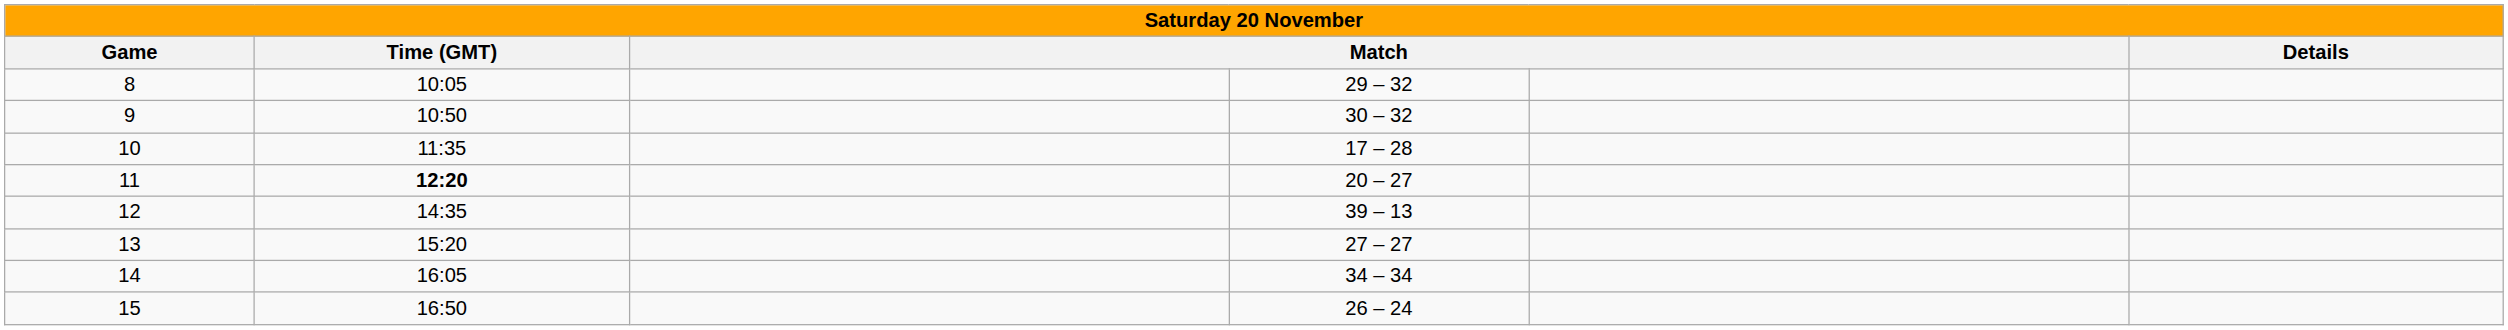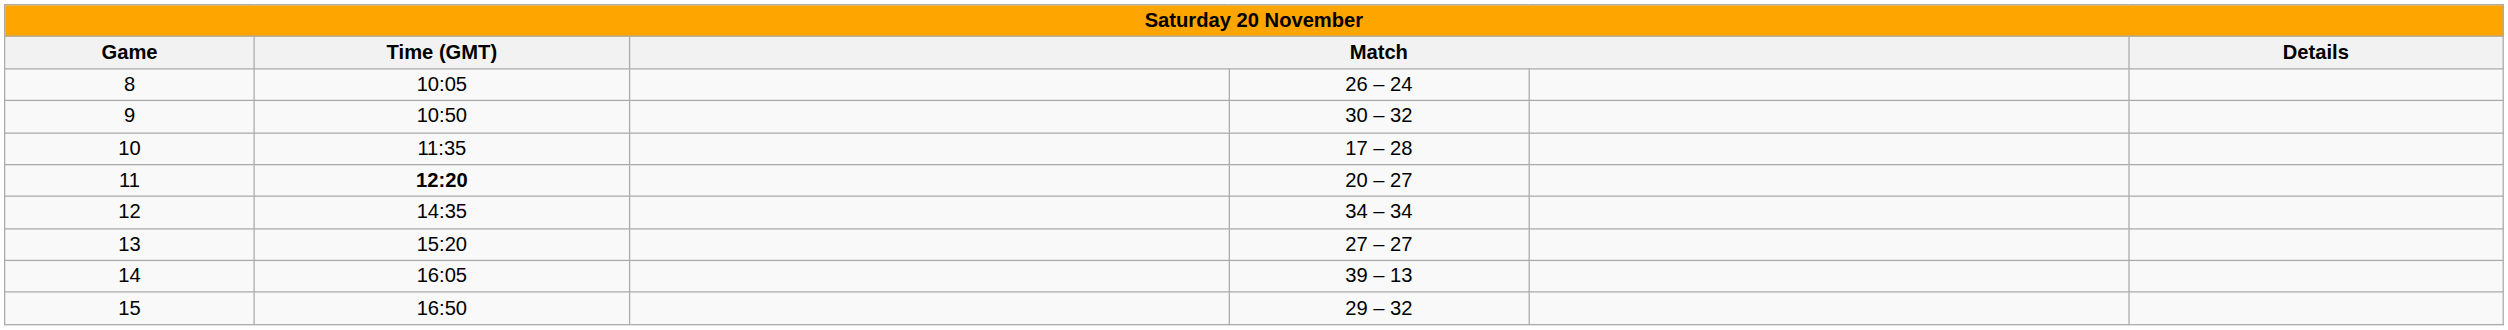8 | column 4: 29 – 32 -> 26 – 24
12 | column 4: 39 – 13 -> 34 – 34
14 | column 4: 34 – 34 -> 39 – 13
15 | column 4: 26 – 24 -> 29 – 32
